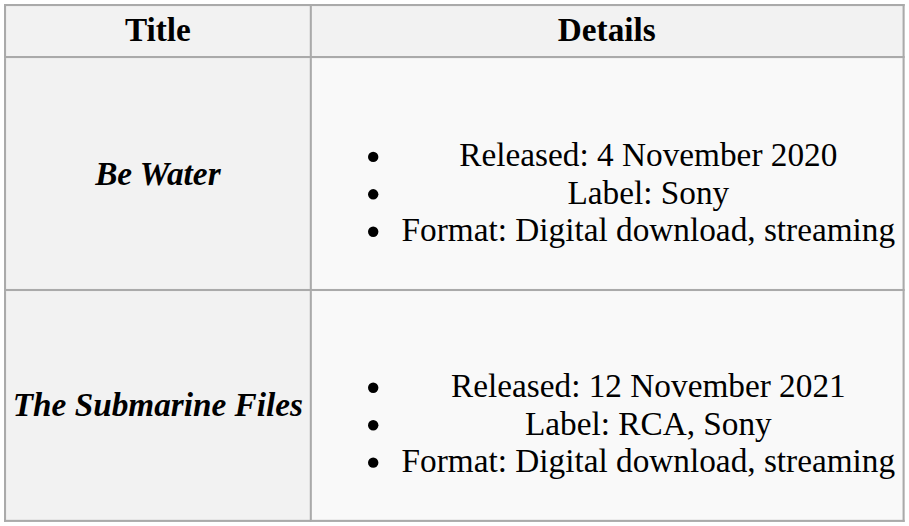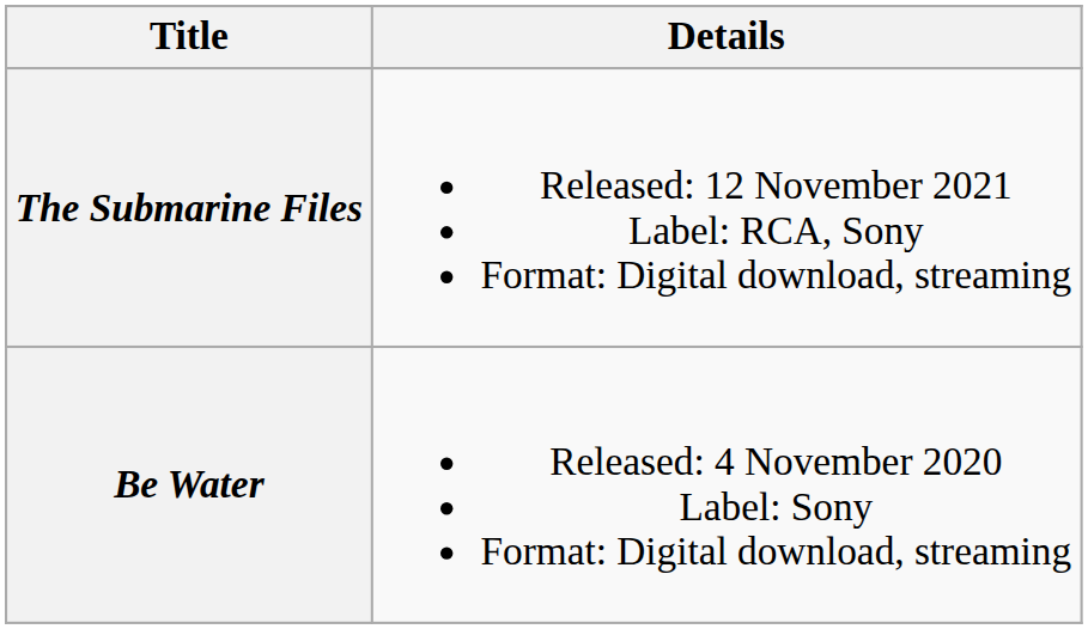rows swapped: Be Water <-> The Submarine Files
